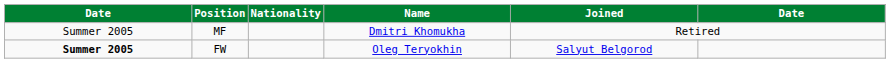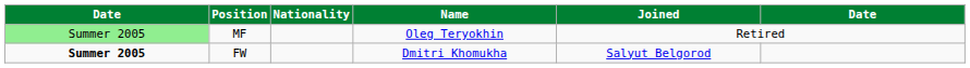MF | column 1: no background -> lightgreen background
MF | Name: Dmitri Khomukha -> Oleg Teryokhin
FW | Name: Oleg Teryokhin -> Dmitri Khomukha
